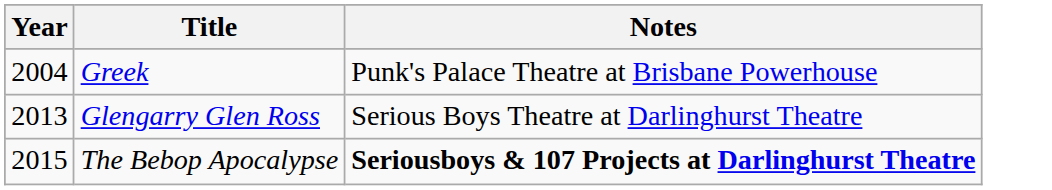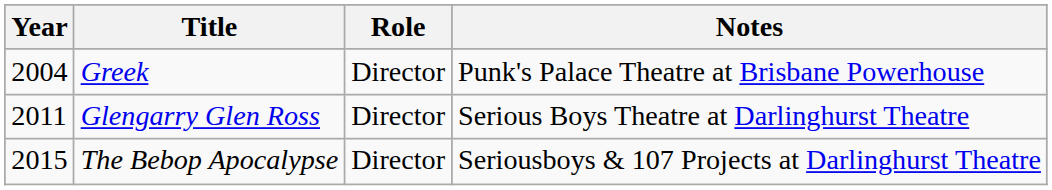+ column: Role | Director | Director | Director
Glengarry Glen Ross | Year: 2013 -> 2011
The Bebop Apocalypse | Notes: bold -> normal
